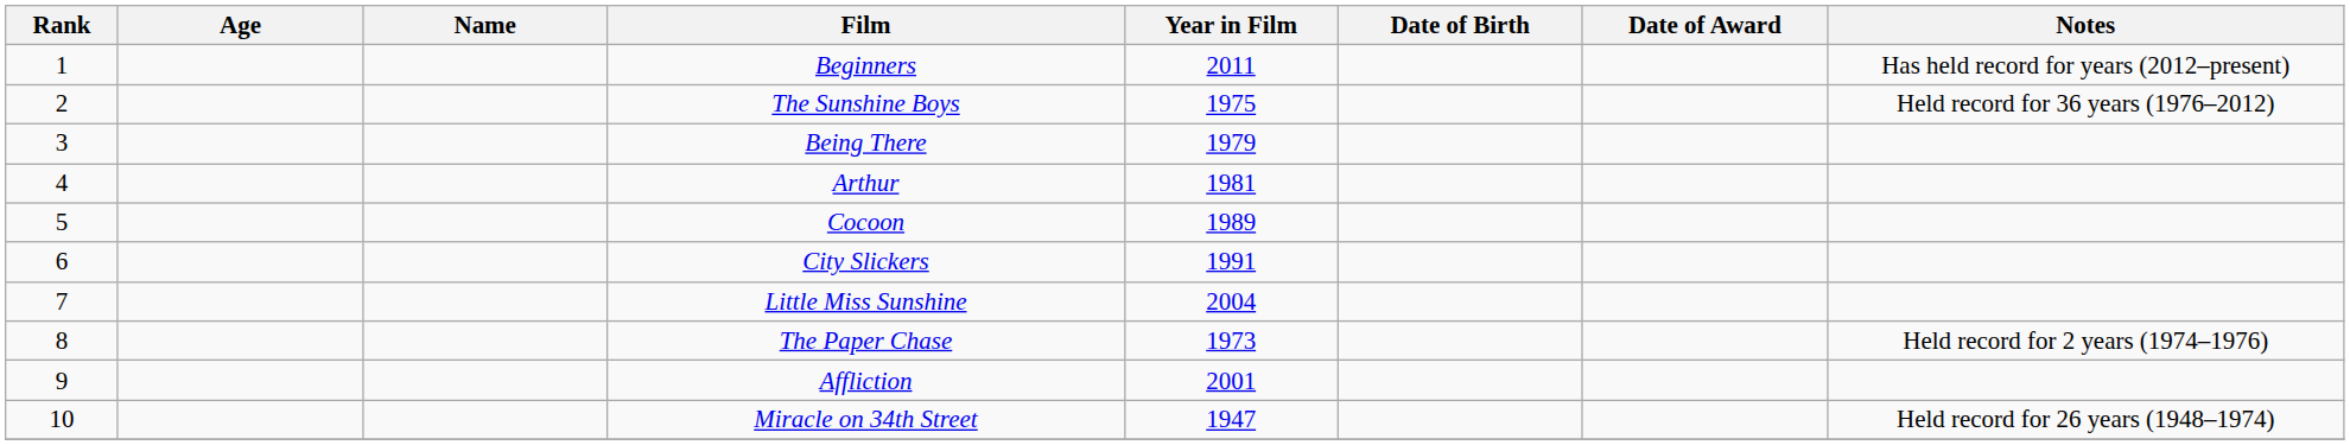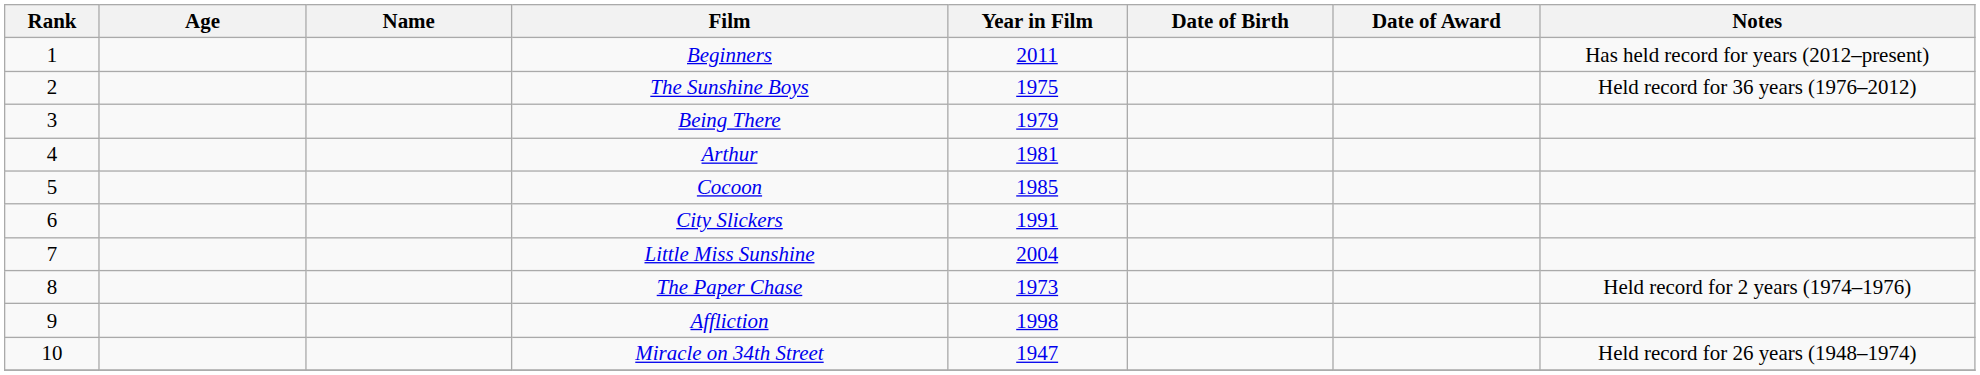Cocoon | Year in Film: 1989 -> 1985
Affliction | Year in Film: 2001 -> 1998
